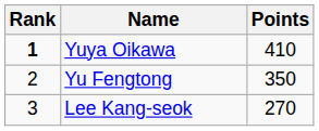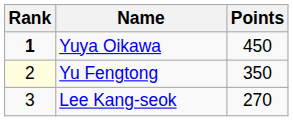Yuya Oikawa | Points: 410 -> 450
Yu Fengtong | Rank: no background -> lightyellow background
